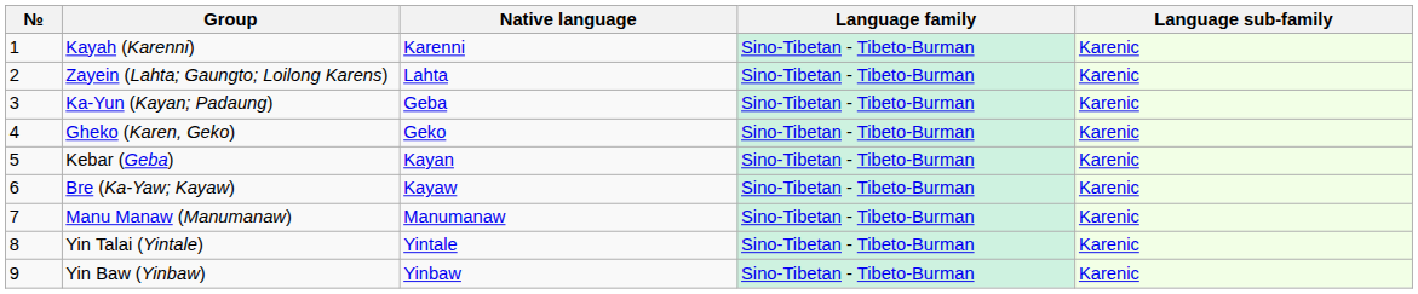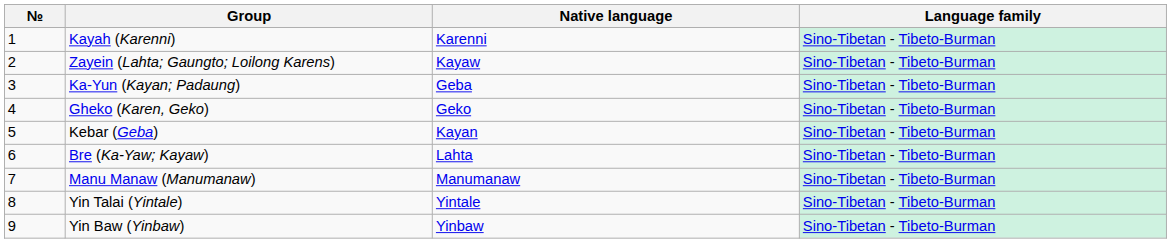- column: Language sub-family | Karenic | Karenic | Karenic | Karenic | Karenic | Karenic | Karenic | Karenic | Karenic
Zayein (Lahta; Gaungto; Loilong Karens) | Native language: Lahta -> Kayaw
Bre (Ka-Yaw; Kayaw) | Native language: Kayaw -> Lahta
